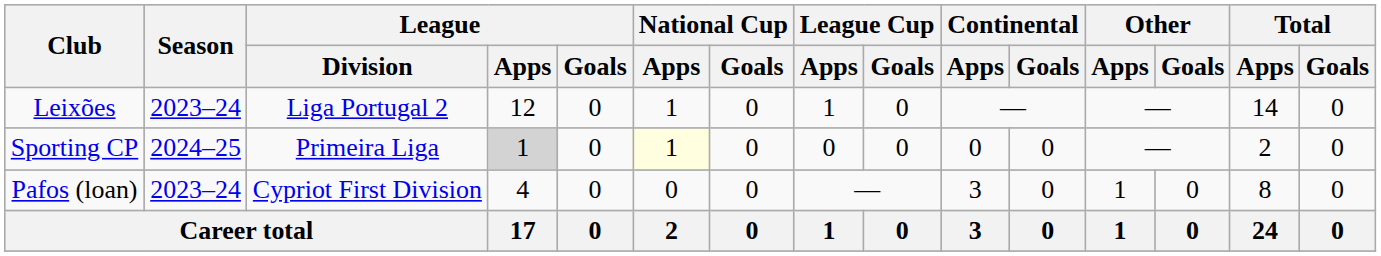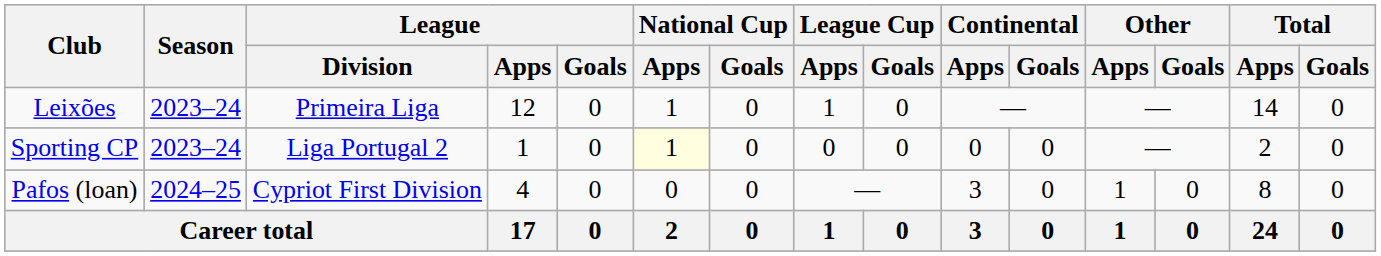Leixões | League / Division: Liga Portugal 2 -> Primeira Liga
Sporting CP | Season: 2024–25 -> 2023–24
Sporting CP | League / Division: Primeira Liga -> Liga Portugal 2
Sporting CP | League / Apps: lightgrey background -> no background
Pafos (loan) | Season: 2023–24 -> 2024–25
